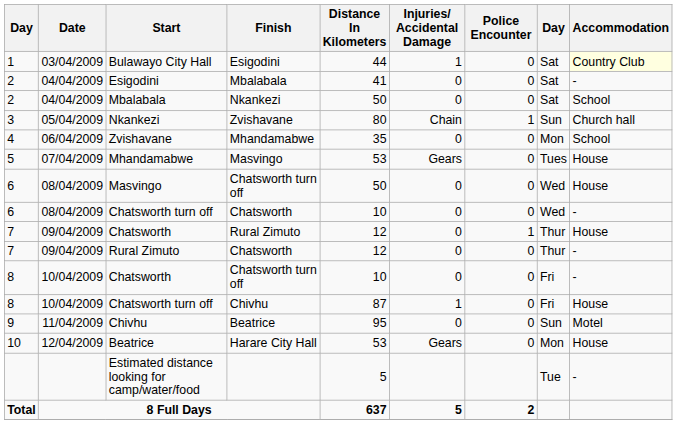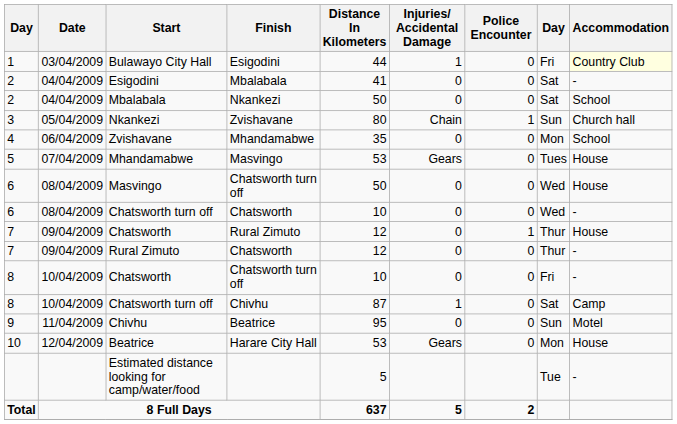Bulawayo City Hall | column 8: Sat -> Fri
Chatsworth turn off / Chivhu | column 8: Fri -> Sat
Chatsworth turn off / Chivhu | Accommodation: House -> Camp
